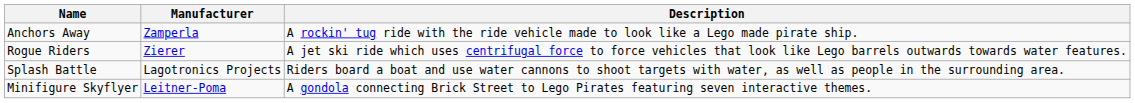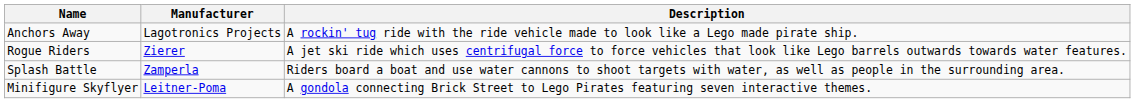Anchors Away | Manufacturer: Zamperla -> Lagotronics Projects
Splash Battle | Manufacturer: Lagotronics Projects -> Zamperla
